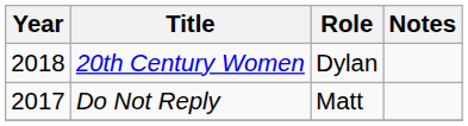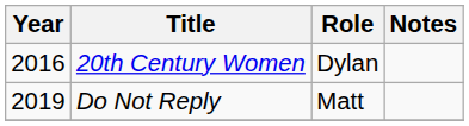20th Century Women | Year: 2018 -> 2016
Do Not Reply | Year: 2017 -> 2019
